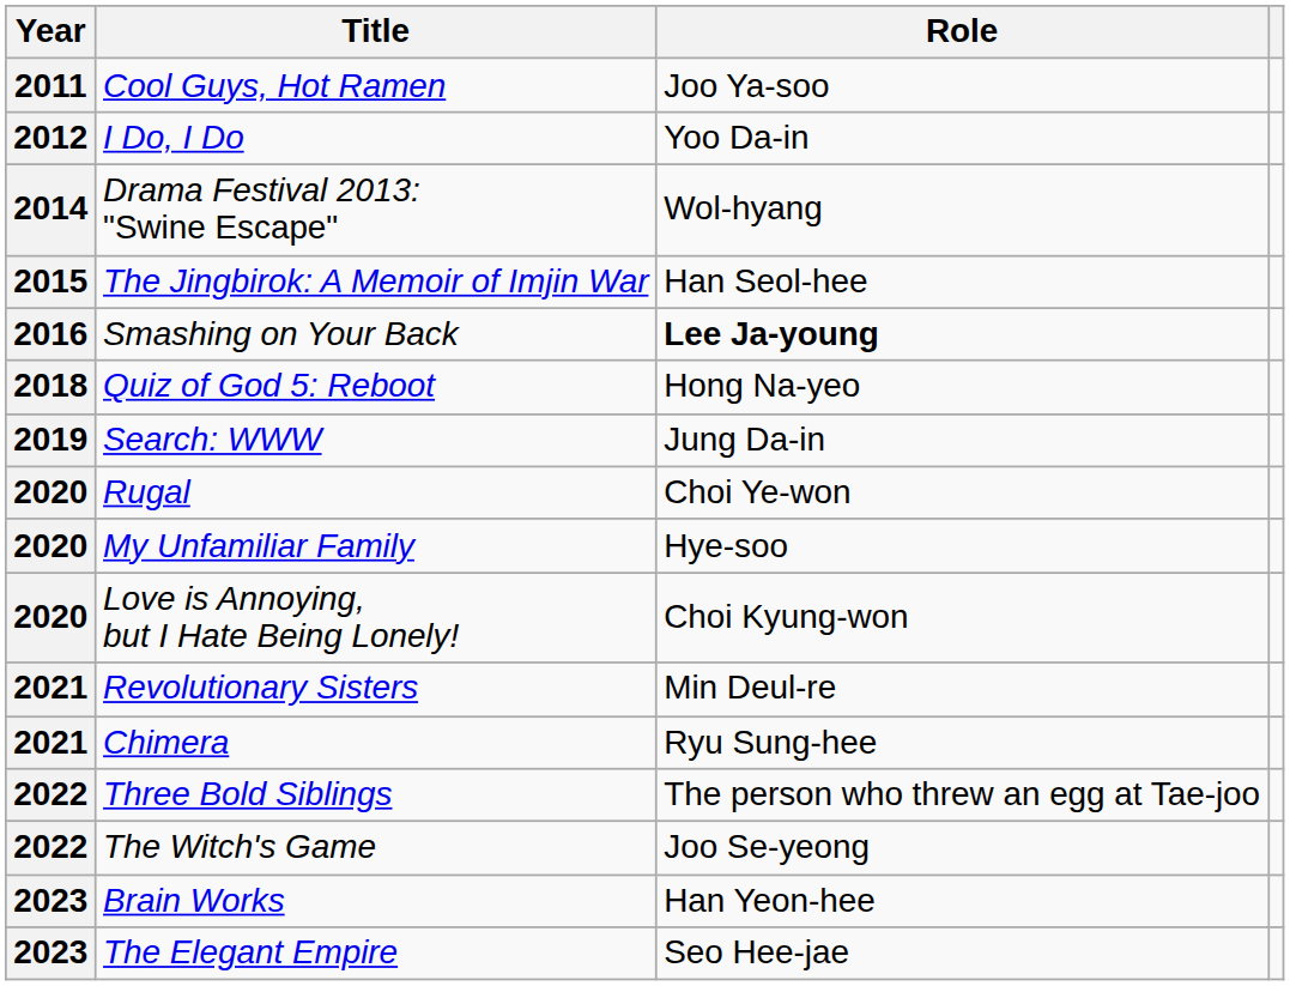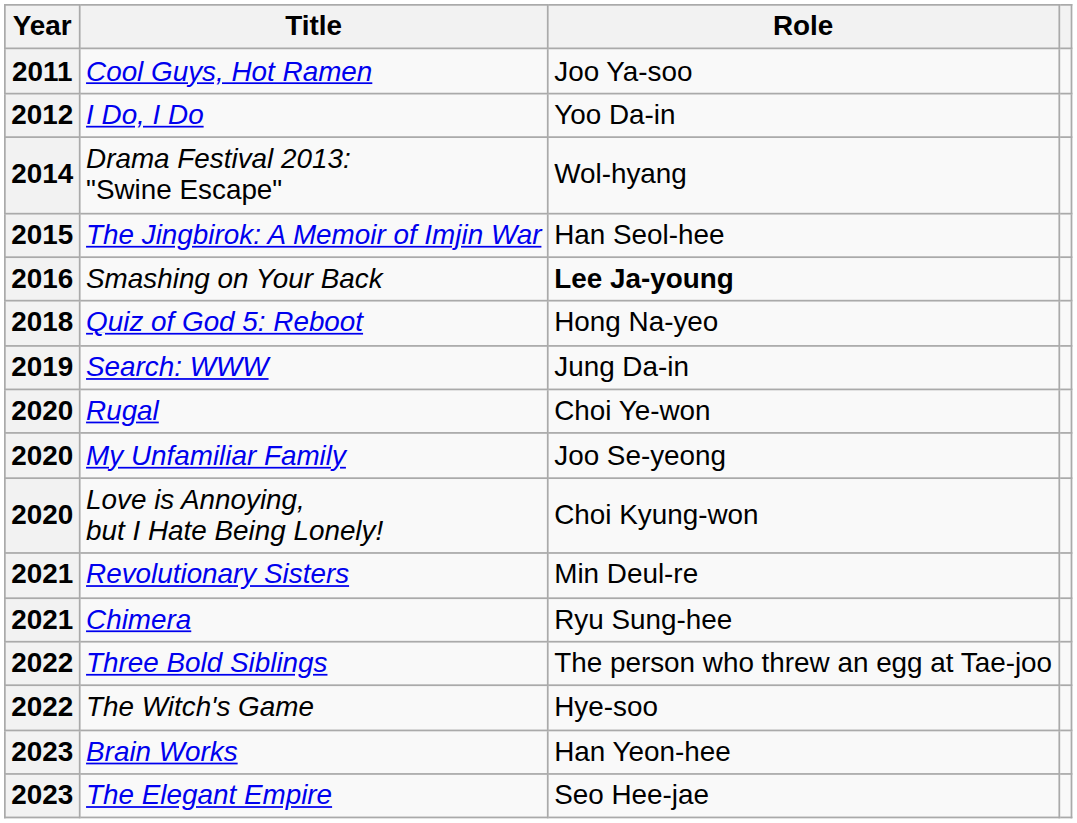My Unfamiliar Family | Role: Hye-soo -> Joo Se-yeong
The Witch's Game | Role: Joo Se-yeong -> Hye-soo
